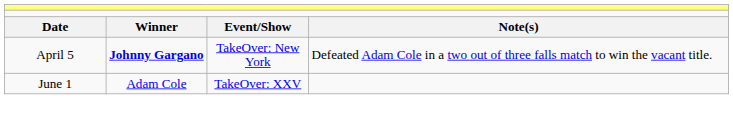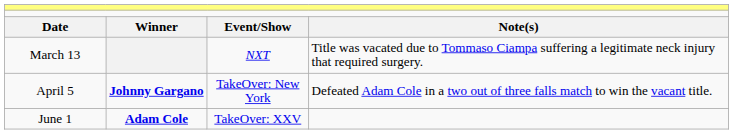+ row: March 13 | NXT | Title was vacated due to Tommaso Ciampa suffering a legitimate neck injury that required surgery.
June 1 | column 2: normal -> bold
